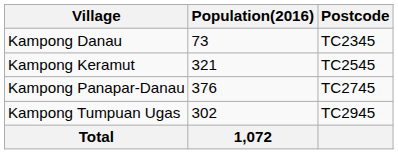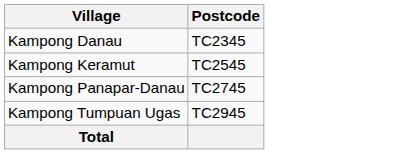- column: Population(2016) | 73 | 321 | 376 | 302 | 1,072
